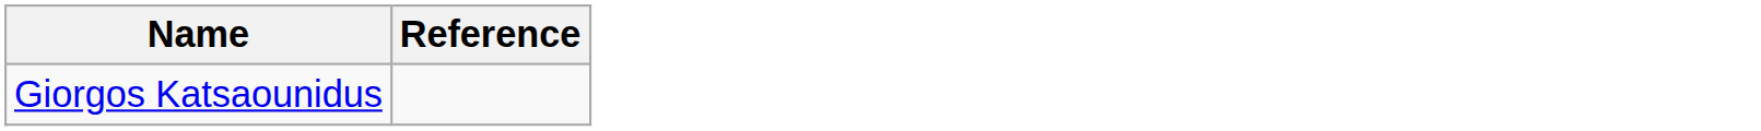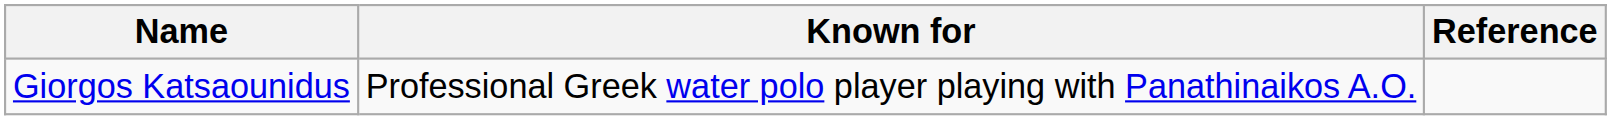+ column: Known for | Professional Greek water polo player playing with Panathinaikos A.O.
